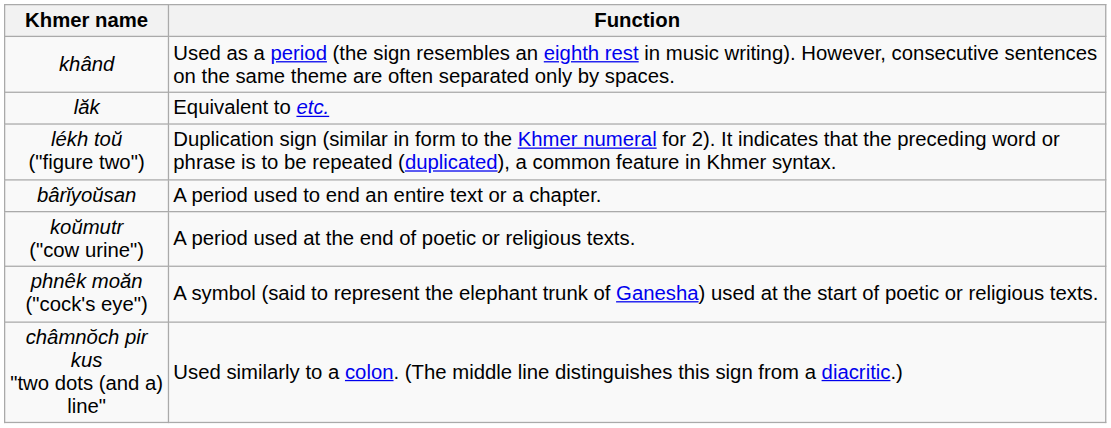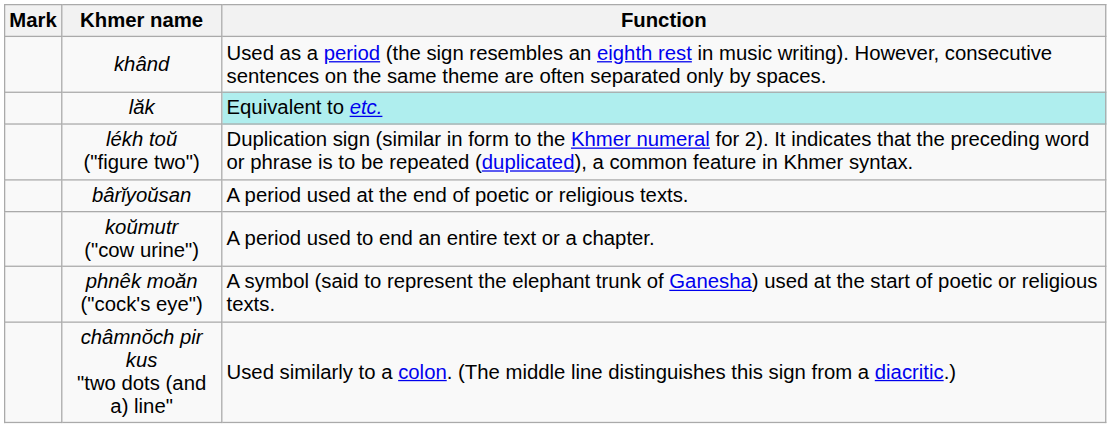+ column: Mark
lăk | Function: no background -> paleturquoise background
bârĭyoŭsan | Function: A period used to end an entire text or a chapter. -> A period used at the end of poetic or religious texts.
koŭmutr ("cow urine") | Function: A period used at the end of poetic or religious texts. -> A period used to end an entire text or a chapter.
